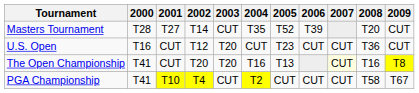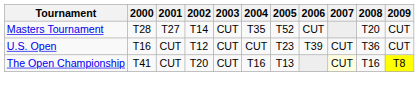Masters Tournament | 2006: T39 -> CUT
U.S. Open | 2003: T20 -> CUT
U.S. Open | 2006: CUT -> T39
The Open Championship | 2003: T20 -> CUT
- row: PGA Championship | T41 | T10 | T4 | CUT | T2 | CUT | CUT | CUT | T58 | T67
